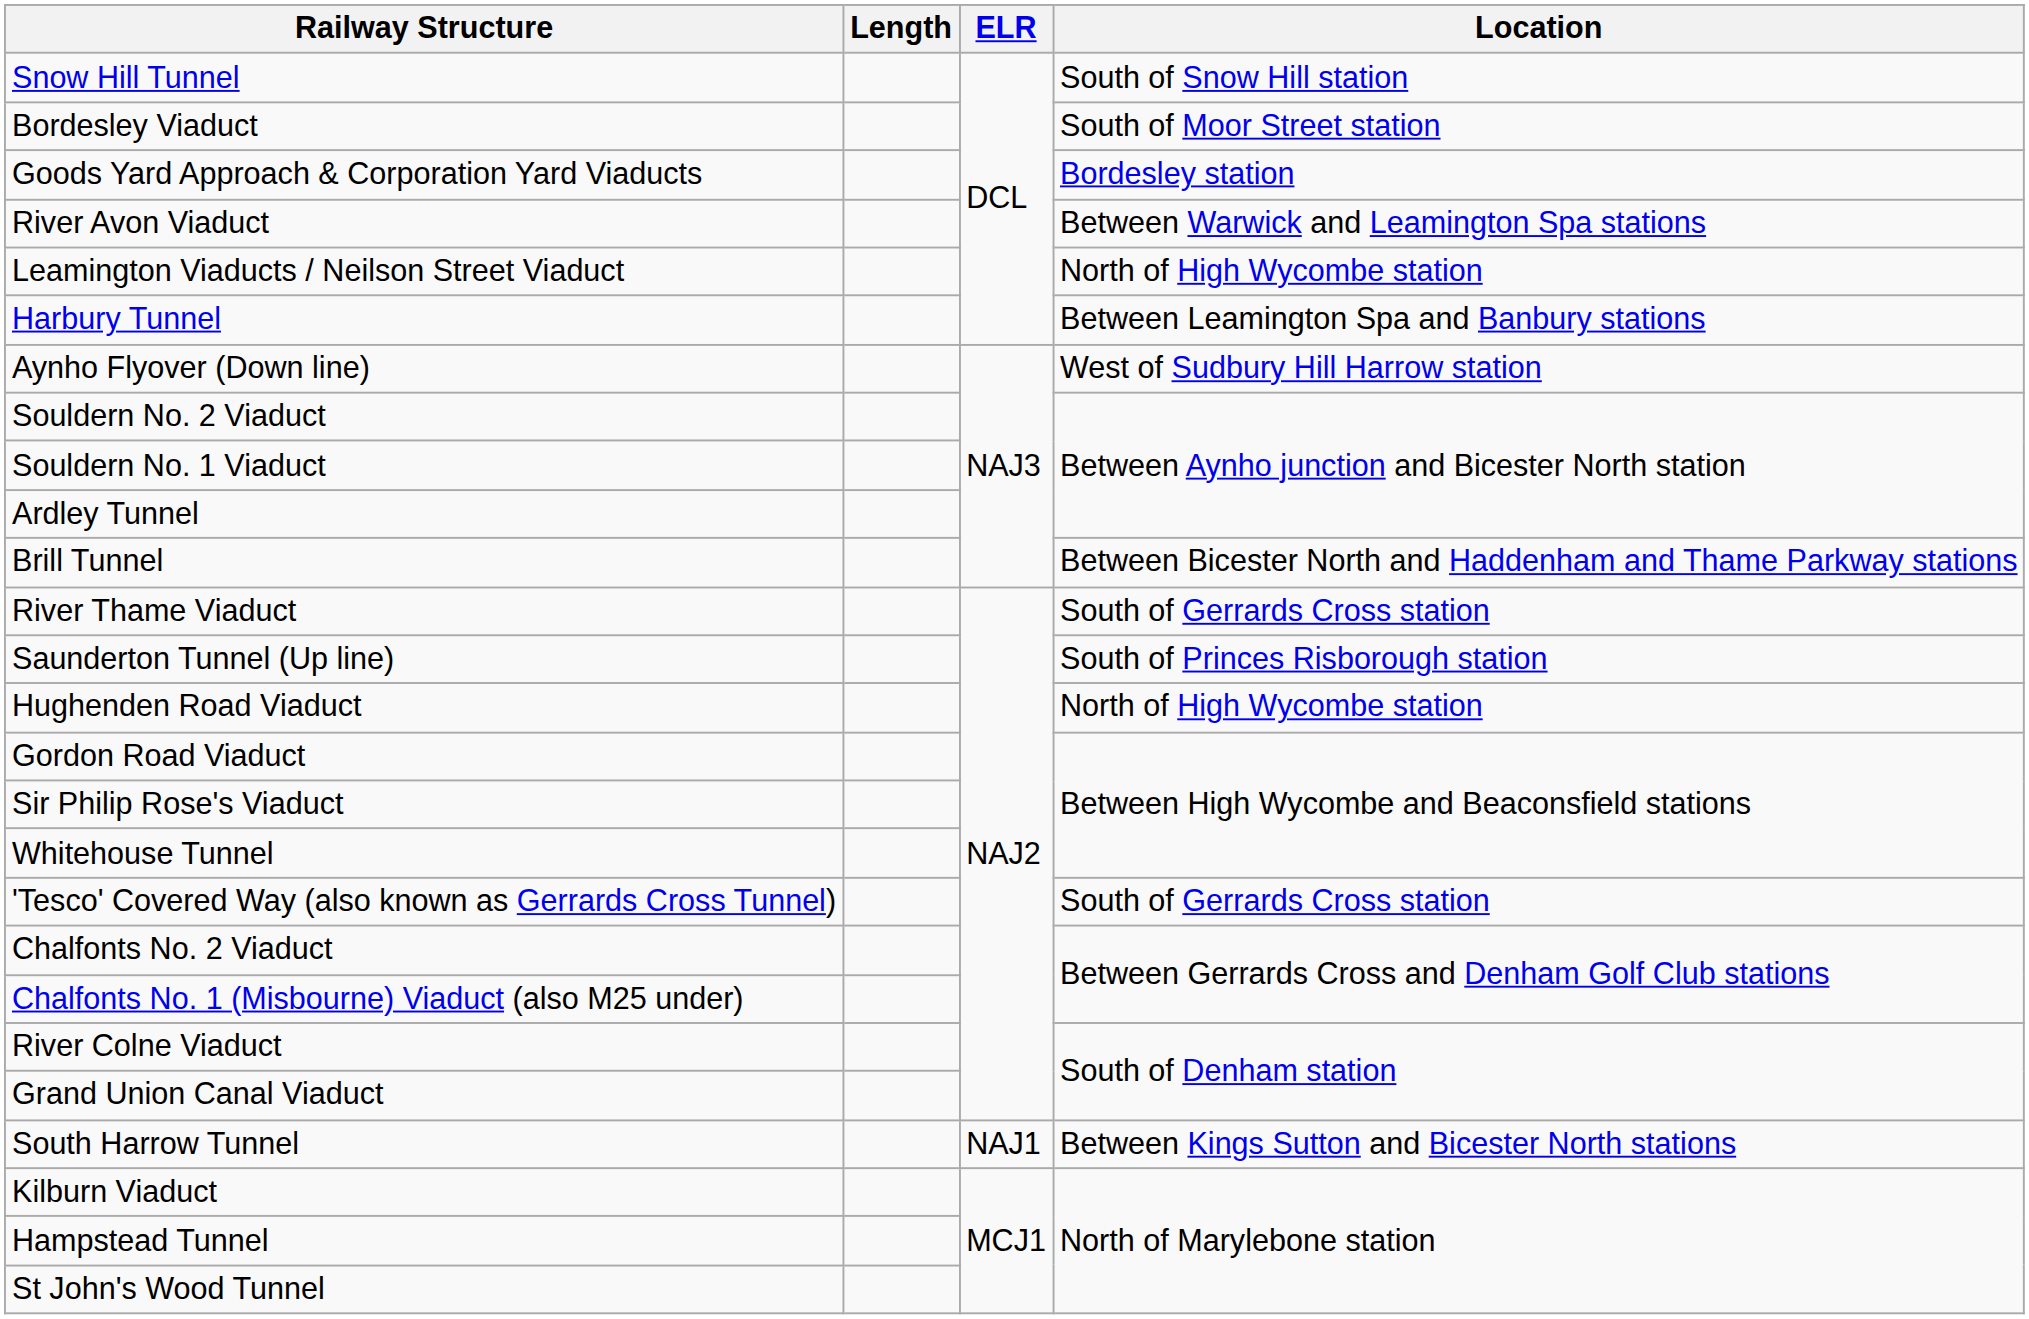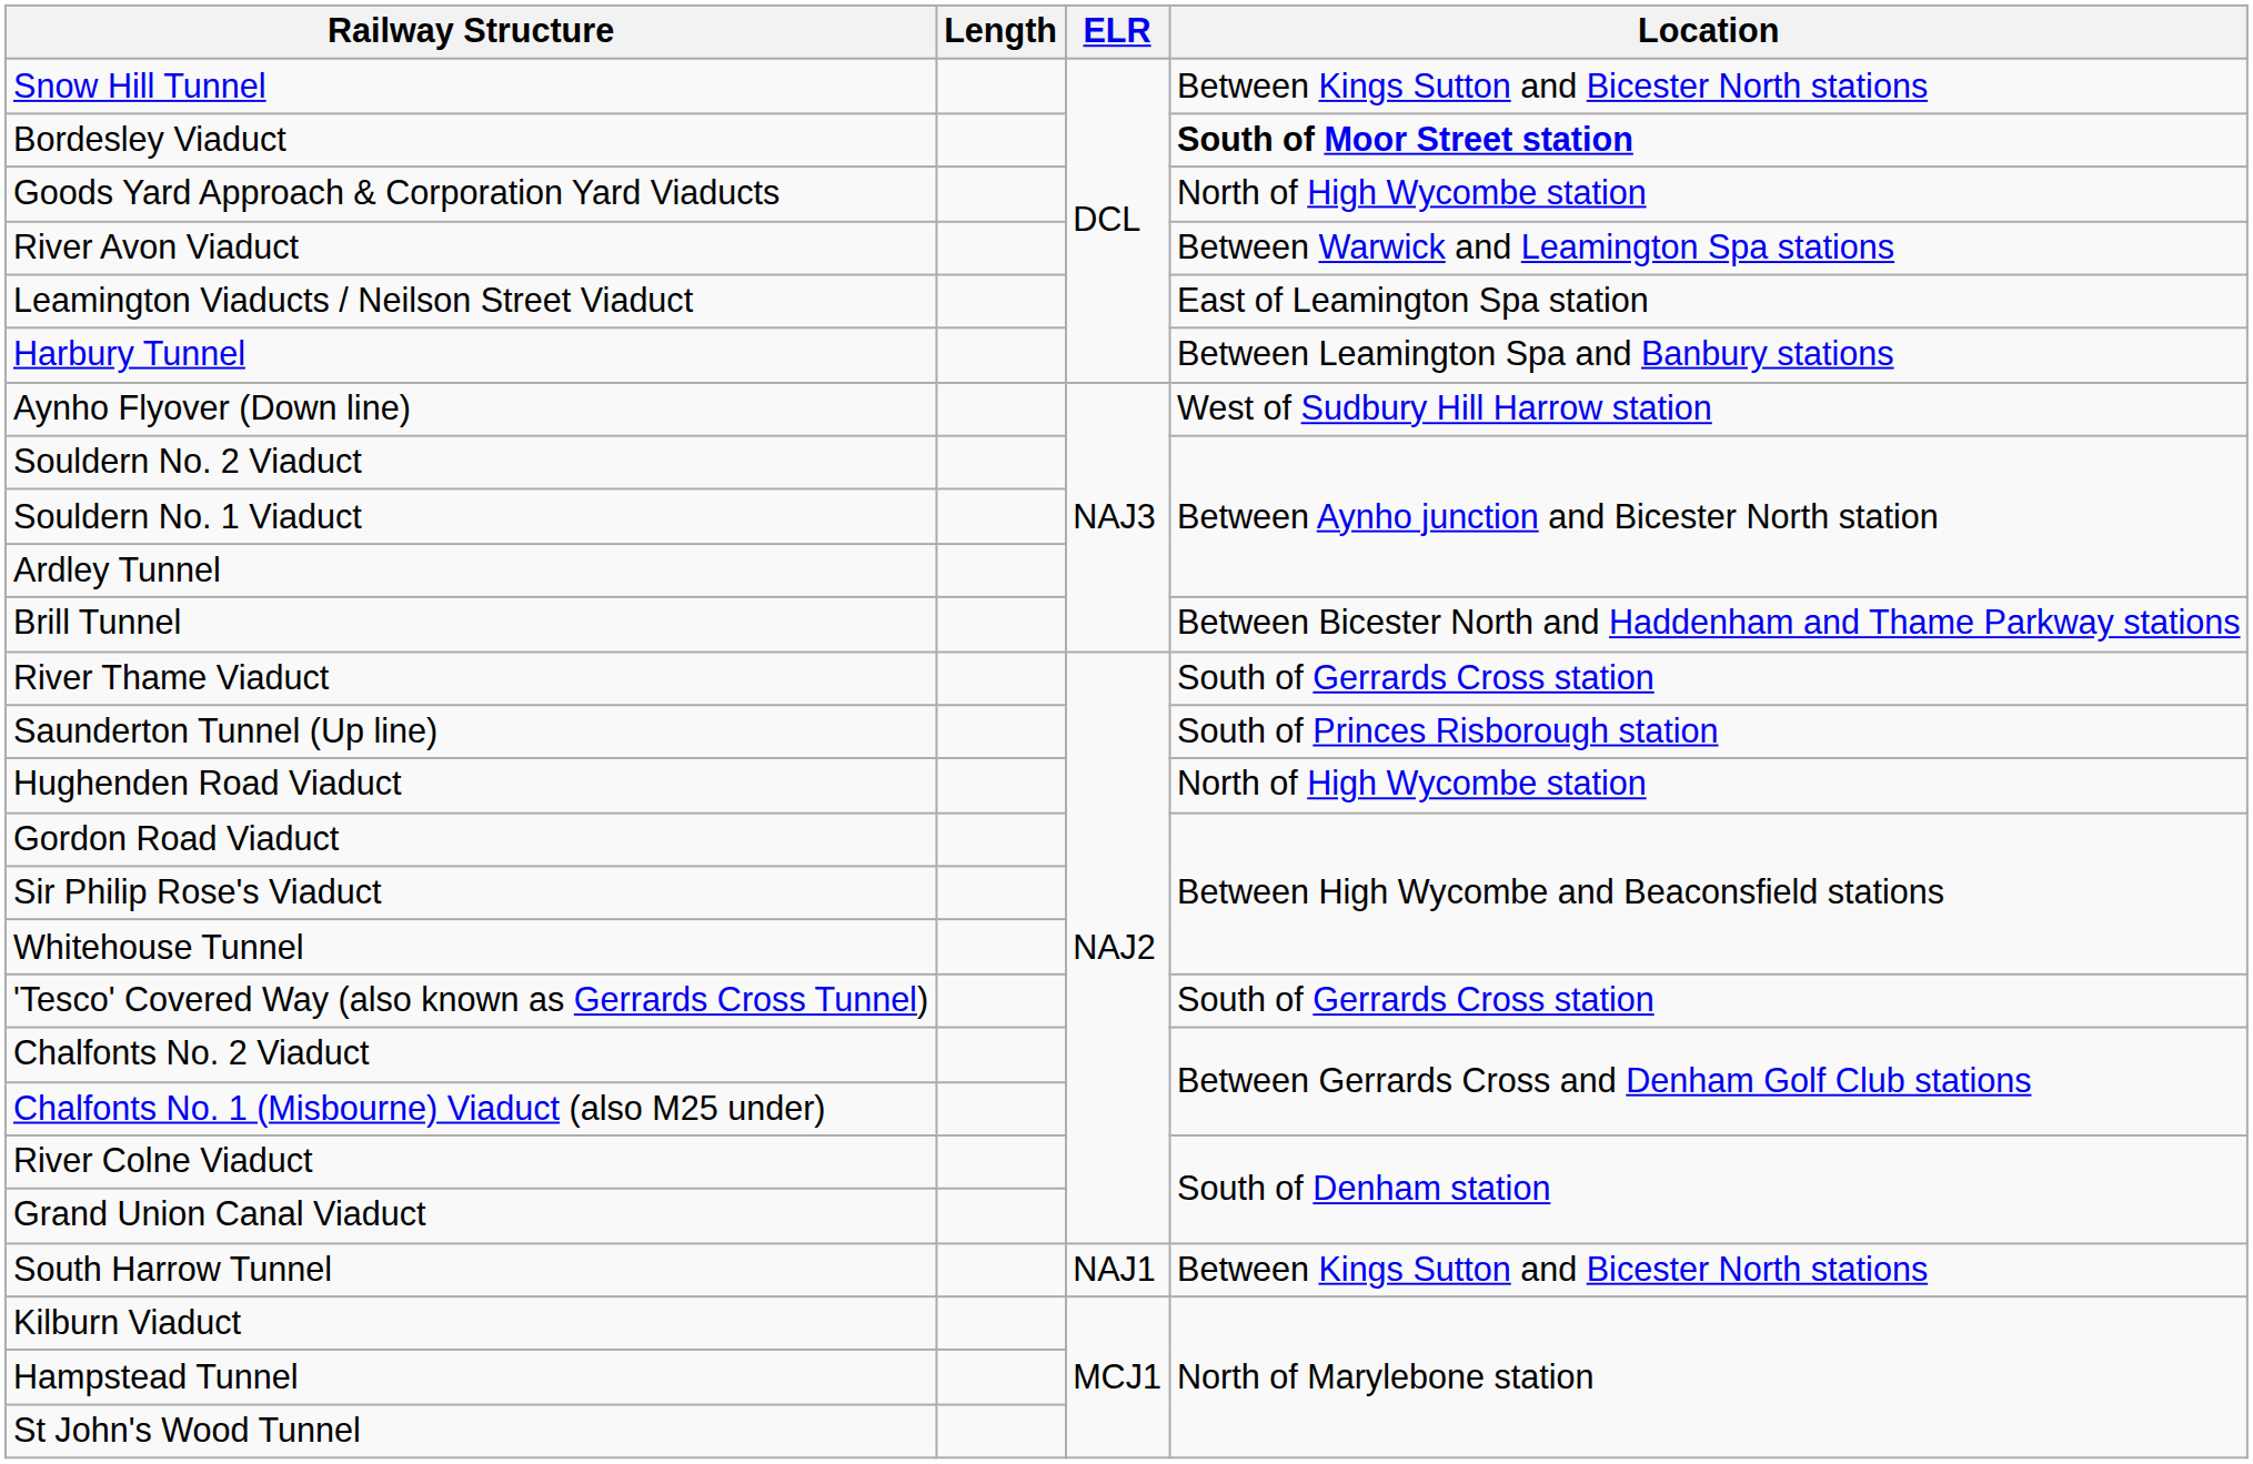Snow Hill Tunnel | Location: South of Snow Hill station -> Between Kings Sutton and Bicester North stations
Bordesley Viaduct | Location: normal -> bold
Goods Yard Approach & Corporation Yard Viaducts | Location: Bordesley station -> North of High Wycombe station
Leamington Viaducts / Neilson Street Viaduct | Location: North of High Wycombe station -> East of Leamington Spa station
